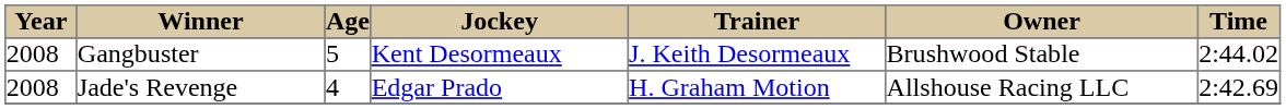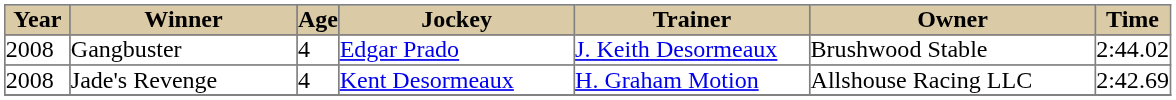Gangbuster | column 3: 5 -> 4
Gangbuster | column 4: Kent Desormeaux -> Edgar Prado
Jade's Revenge | column 4: Edgar Prado -> Kent Desormeaux
